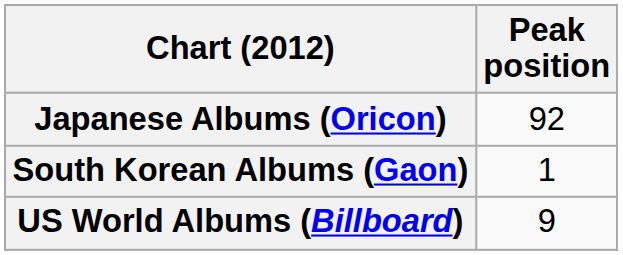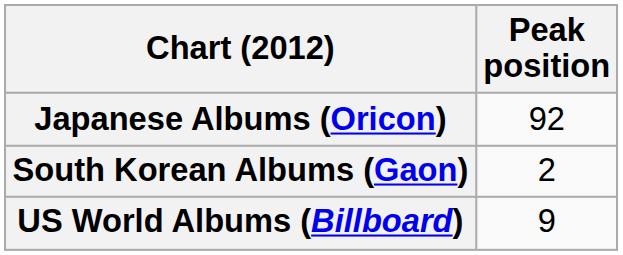South Korean Albums (Gaon) | Peak position: 1 -> 2
